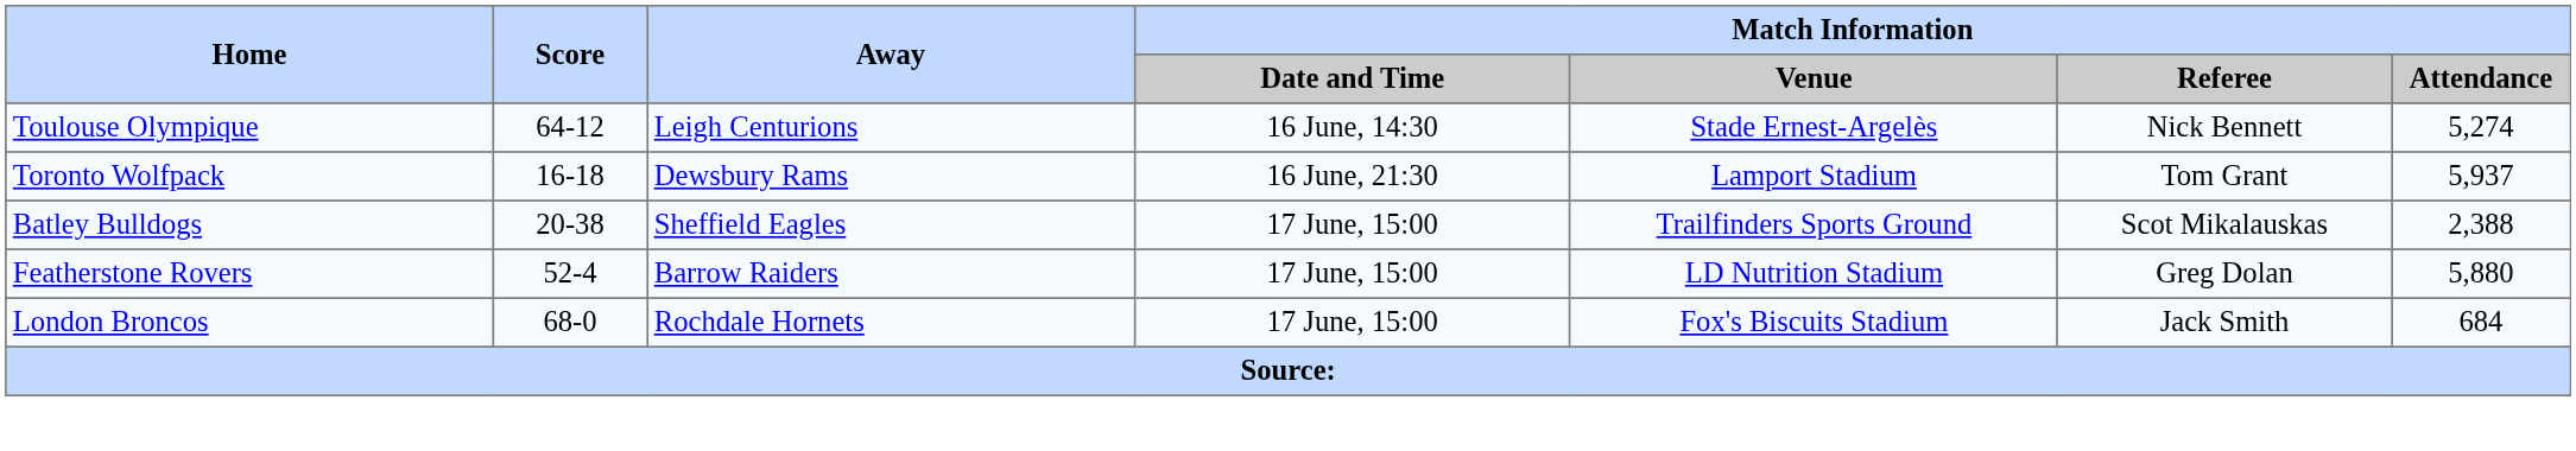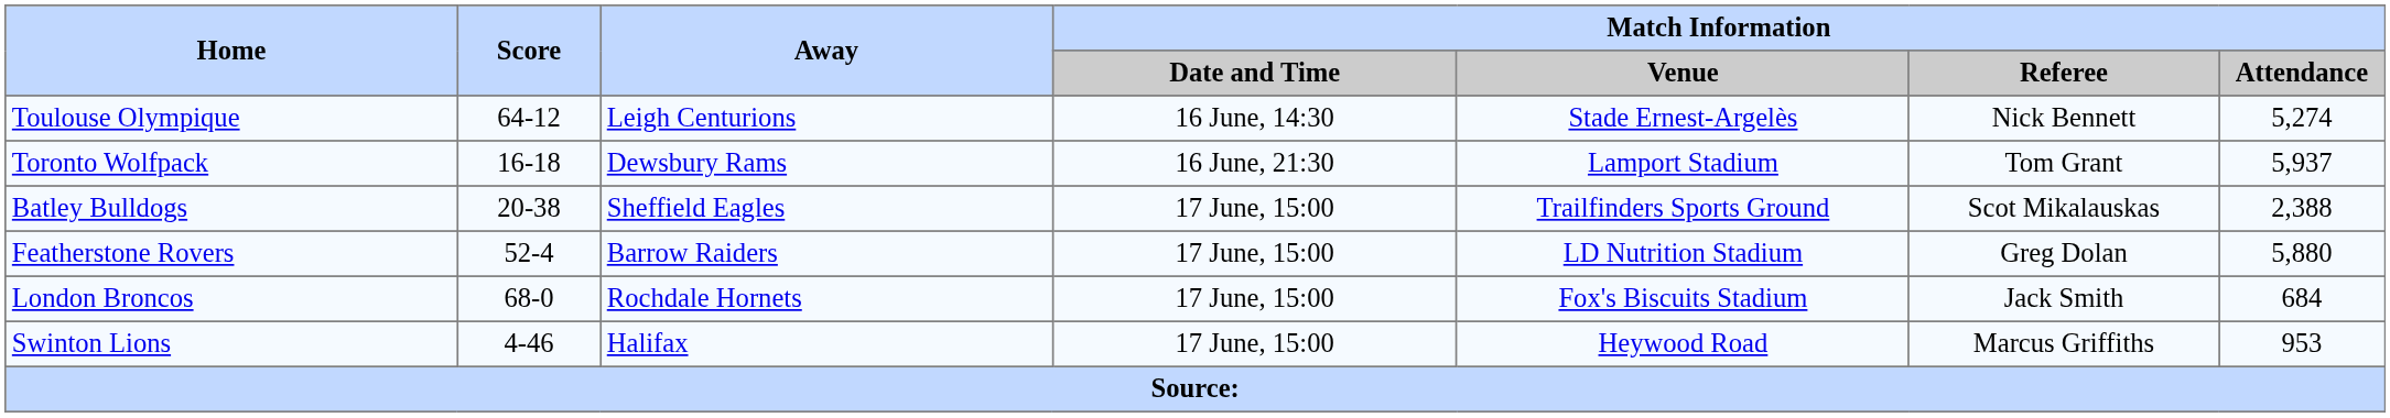+ row: Swinton Lions | 4-46 | Halifax | 17 June, 15:00 | Heywood Road | Marcus Griffiths | 953
